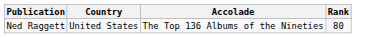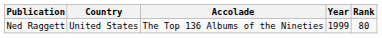+ column: Year | 1999
